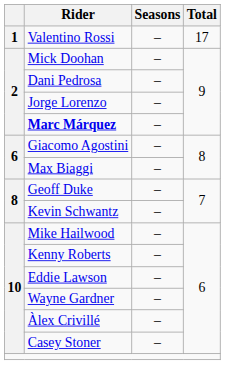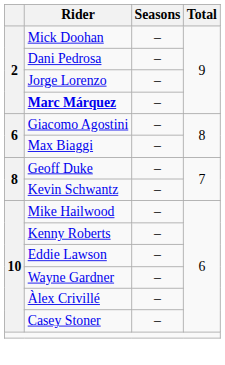- row: 1 | Valentino Rossi | – | 17
